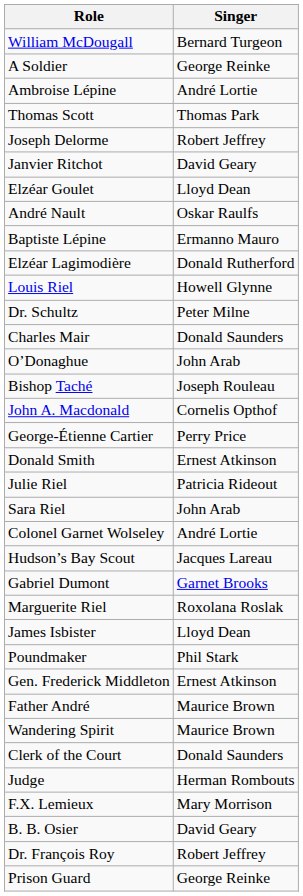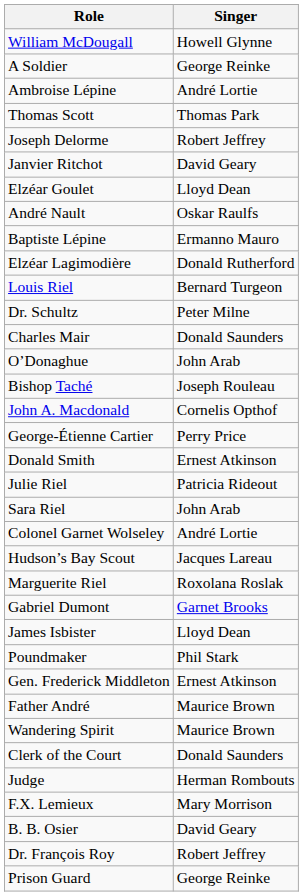William McDougall | Singer: Bernard Turgeon -> Howell Glynne
Louis Riel | Singer: Howell Glynne -> Bernard Turgeon
rows swapped: Marguerite Riel <-> Gabriel Dumont
